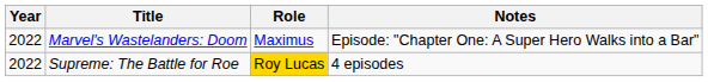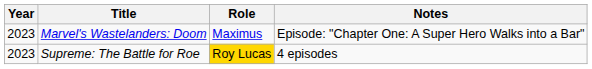Marvel's Wastelanders: Doom | Year: 2022 -> 2023
Supreme: The Battle for Roe | Year: 2022 -> 2023
